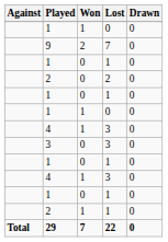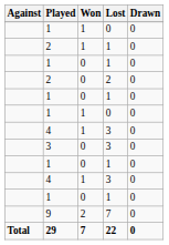rows swapped: 9 <-> 2 / 1
